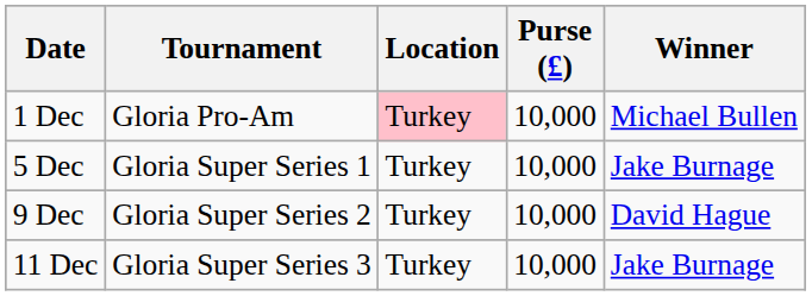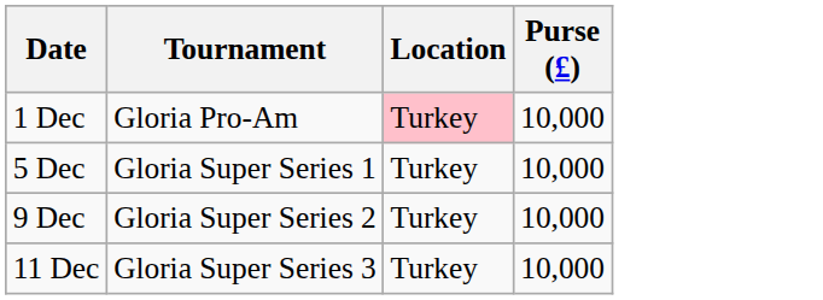- column: Winner | Michael Bullen | Jake Burnage | David Hague | Jake Burnage
